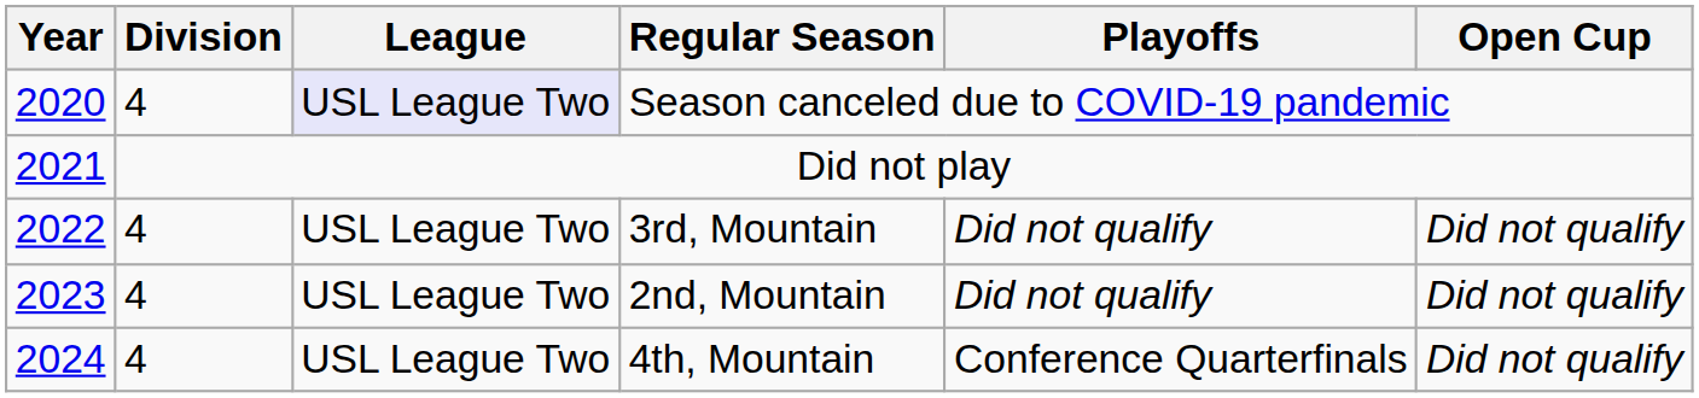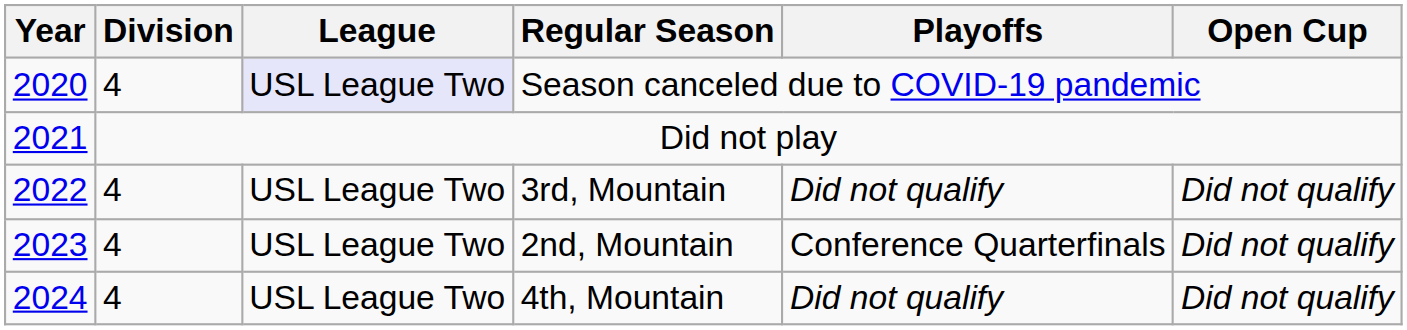2nd, Mountain | Playoffs: Did not qualify -> Conference Quarterfinals
4th, Mountain | Playoffs: Conference Quarterfinals -> Did not qualify
